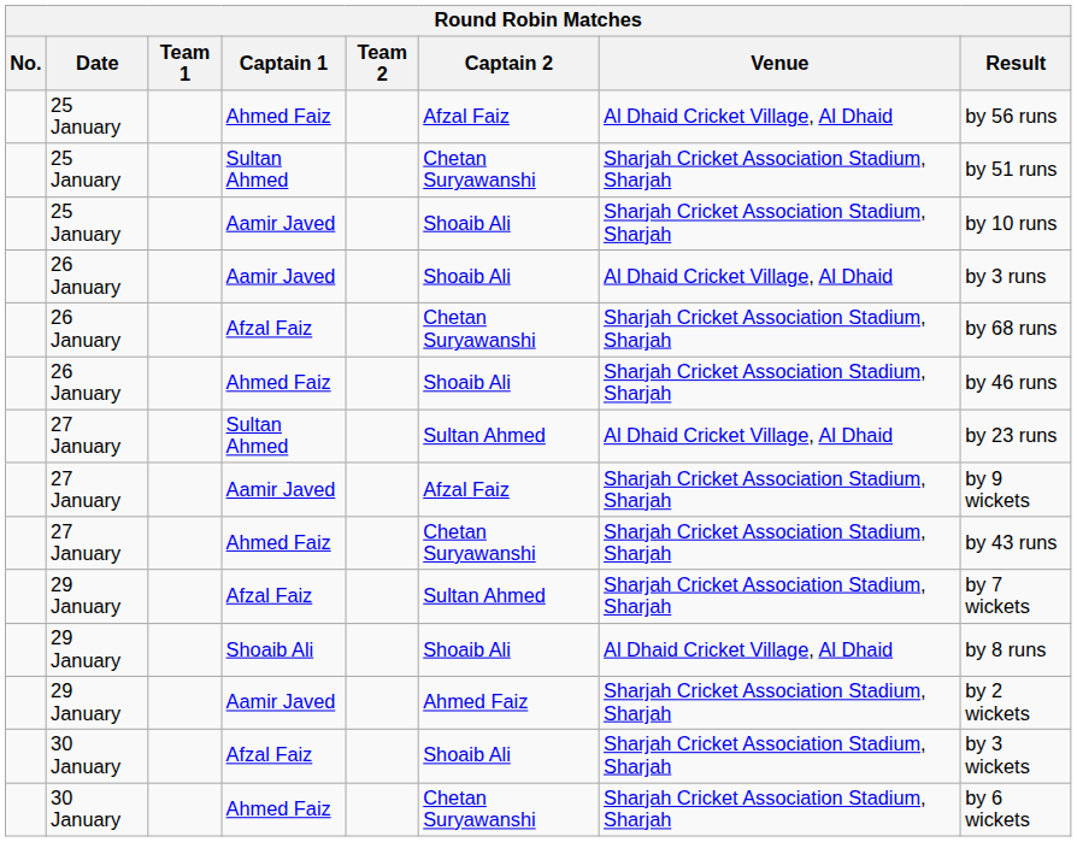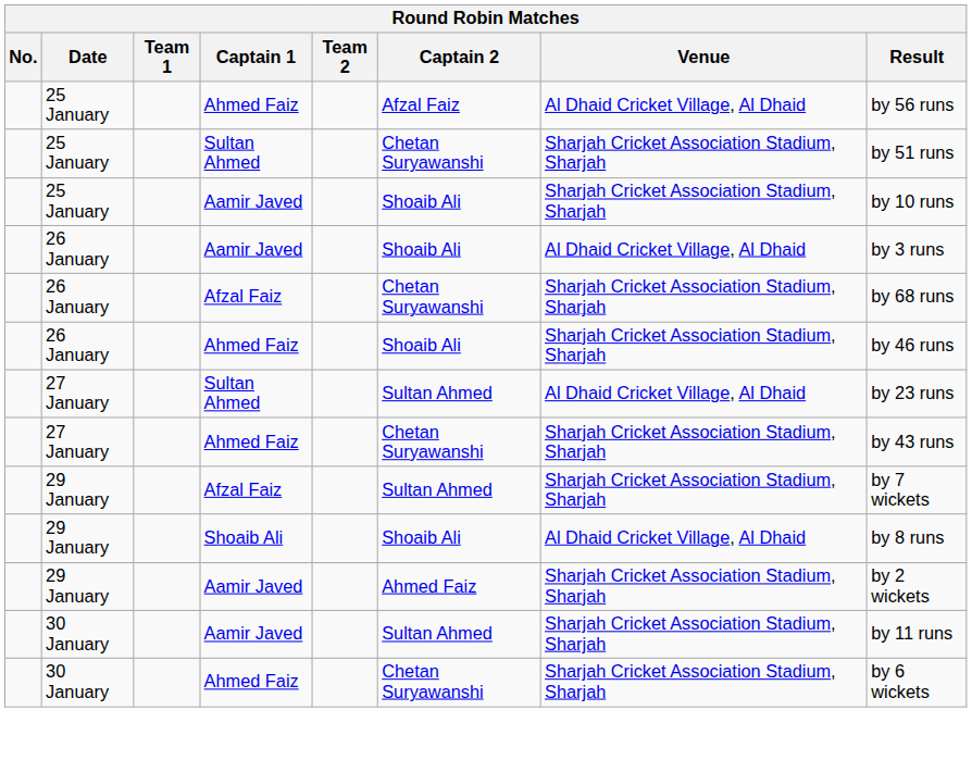- row: 27 January | Aamir Javed | Afzal Faiz | Sharjah Cricket Association Stadium, Sharjah | by 9 wickets
- row: 30 January | Afzal Faiz | Shoaib Ali | Sharjah Cricket Association Stadium, Sharjah | by 3 wickets
+ row: 30 January | Aamir Javed | Sultan Ahmed | Sharjah Cricket Association Stadium, Sharjah | by 11 runs
